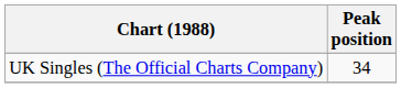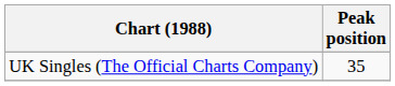UK Singles (The Official Charts Company) | Peak position: 34 -> 35
